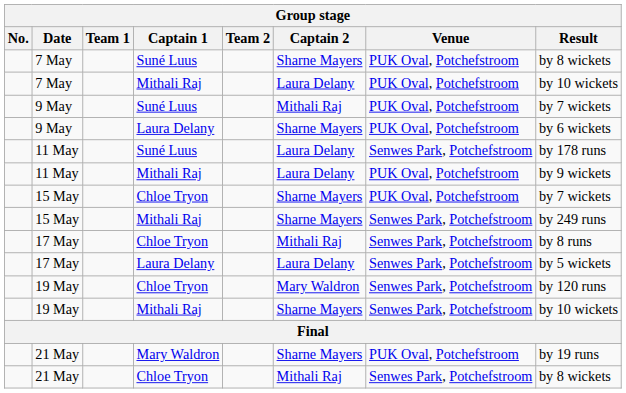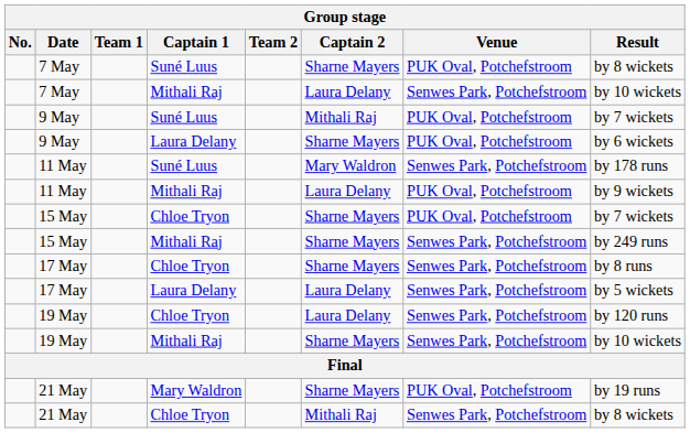7 May / Mithali Raj | Venue: PUK Oval, Potchefstroom -> Senwes Park, Potchefstroom
11 May / Suné Luus | Captain 2: Laura Delany -> Mary Waldron
17 May / Chloe Tryon | Captain 2: Mithali Raj -> Sharne Mayers
19 May / Chloe Tryon | Captain 2: Mary Waldron -> Laura Delany
